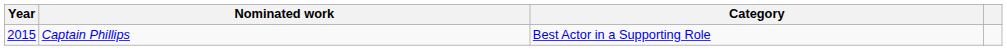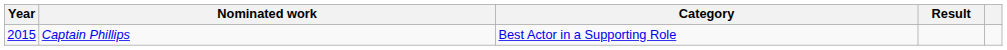+ column: Result
